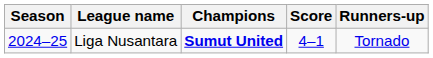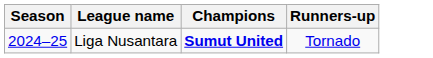- column: Score | 4–1
